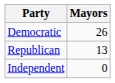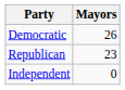Republican | Mayors: 13 -> 23
